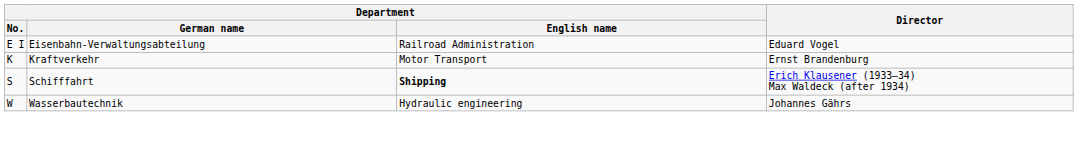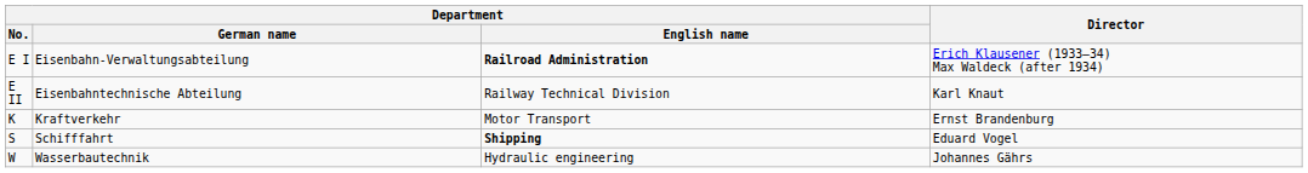Eisenbahn-Verwaltungsabteilung | Department / English name: normal -> bold
Eisenbahn-Verwaltungsabteilung | Director: Eduard Vogel -> Erich Klausener (1933–34) Max Waldeck (after 1934)
+ row: E II | Eisenbahntechnische Abteilung | Railway Technical Division | Karl Knaut
Schifffahrt | Director: Erich Klausener (1933–34) Max Waldeck (after 1934) -> Eduard Vogel
